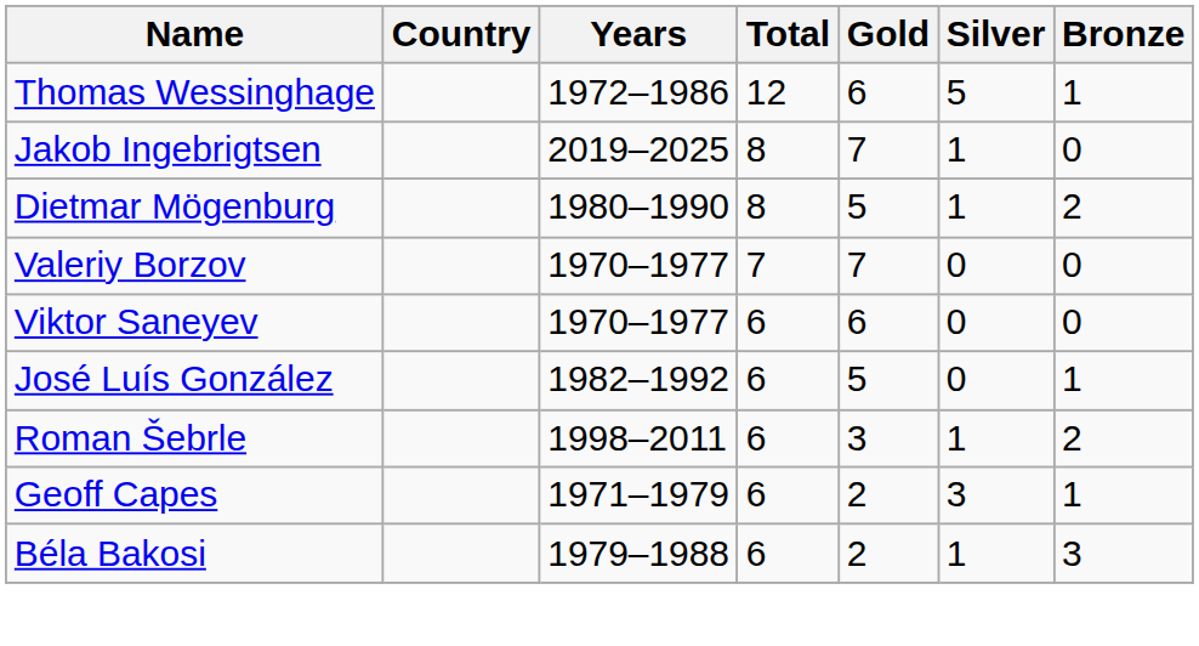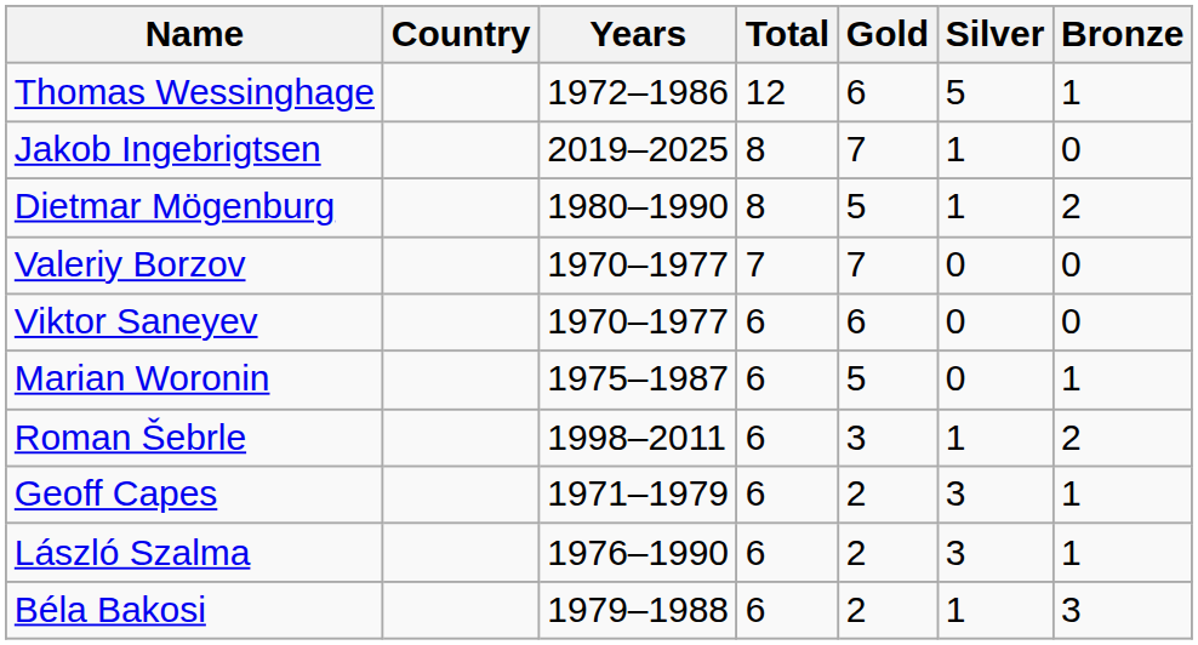+ row: Marian Woronin | 1975–1987 | 6 | 5 | 0 | 1
- row: José Luís González | 1982–1992 | 6 | 5 | 0 | 1
+ row: László Szalma | 1976–1990 | 6 | 2 | 3 | 1
